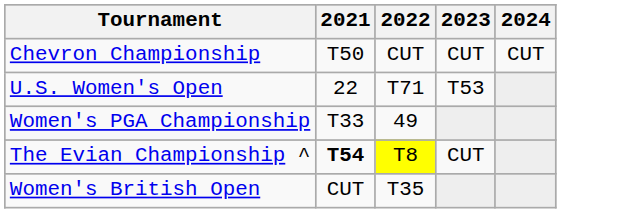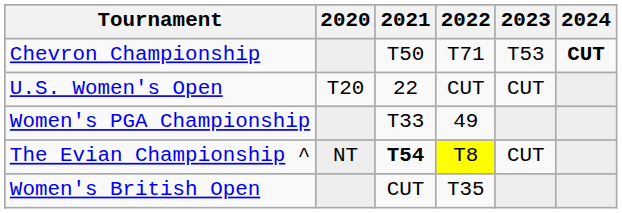+ column: 2020 | T20 | NT
Chevron Championship | 2022: CUT -> T71
Chevron Championship | 2023: CUT -> T53
Chevron Championship | 2024: normal -> bold
U.S. Women's Open | 2022: T71 -> CUT
U.S. Women's Open | 2023: T53 -> CUT
